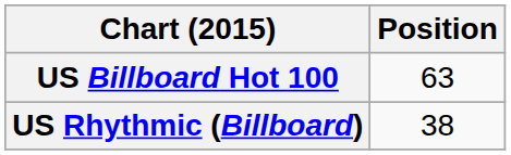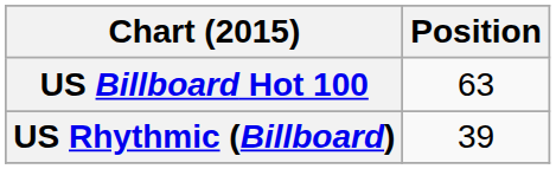US Rhythmic (Billboard) | Position: 38 -> 39
